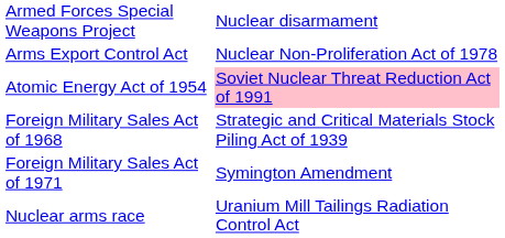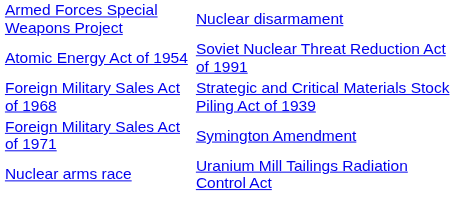- row: Arms Export Control Act | Nuclear Non-Proliferation Act of 1978
Atomic Energy Act of 1954 | column 2: pink background -> no background
